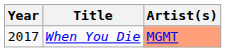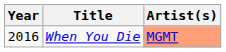When You Die | Year: 2017 -> 2016
